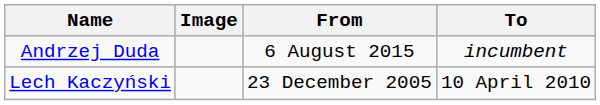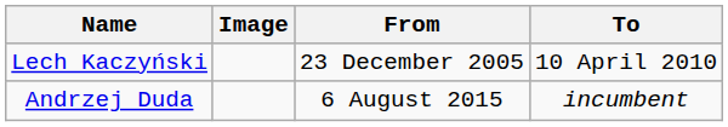rows swapped: Lech Kaczyński <-> Andrzej Duda
